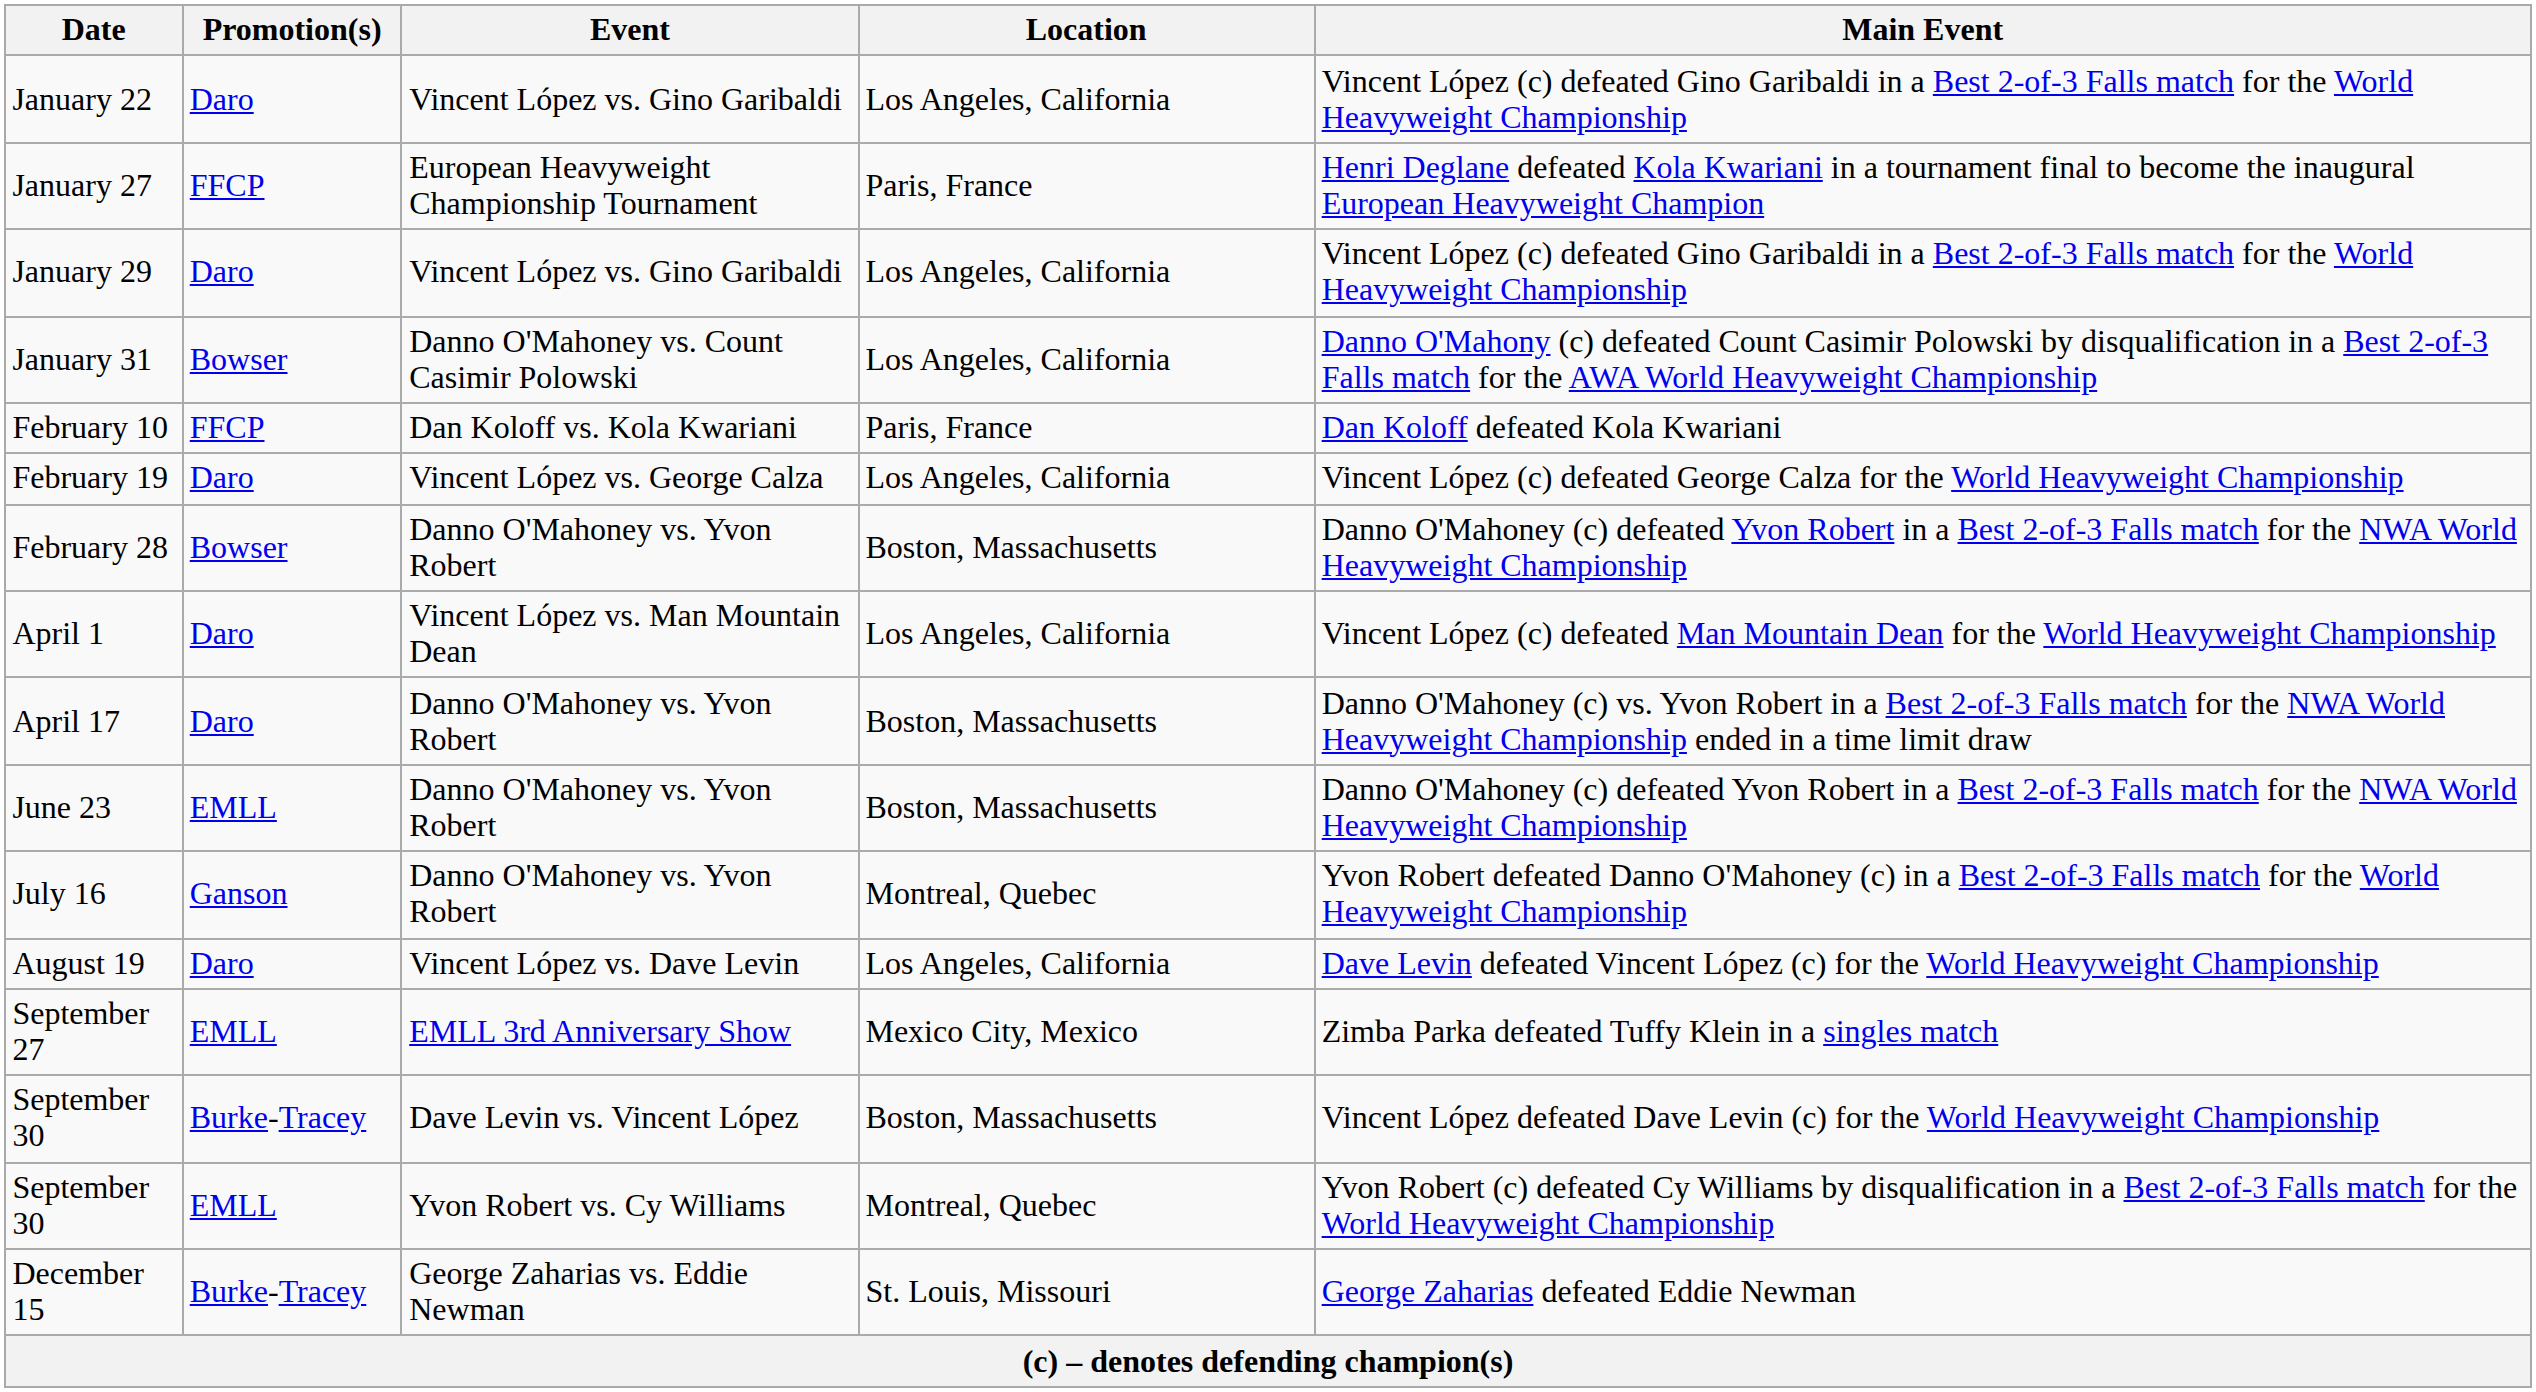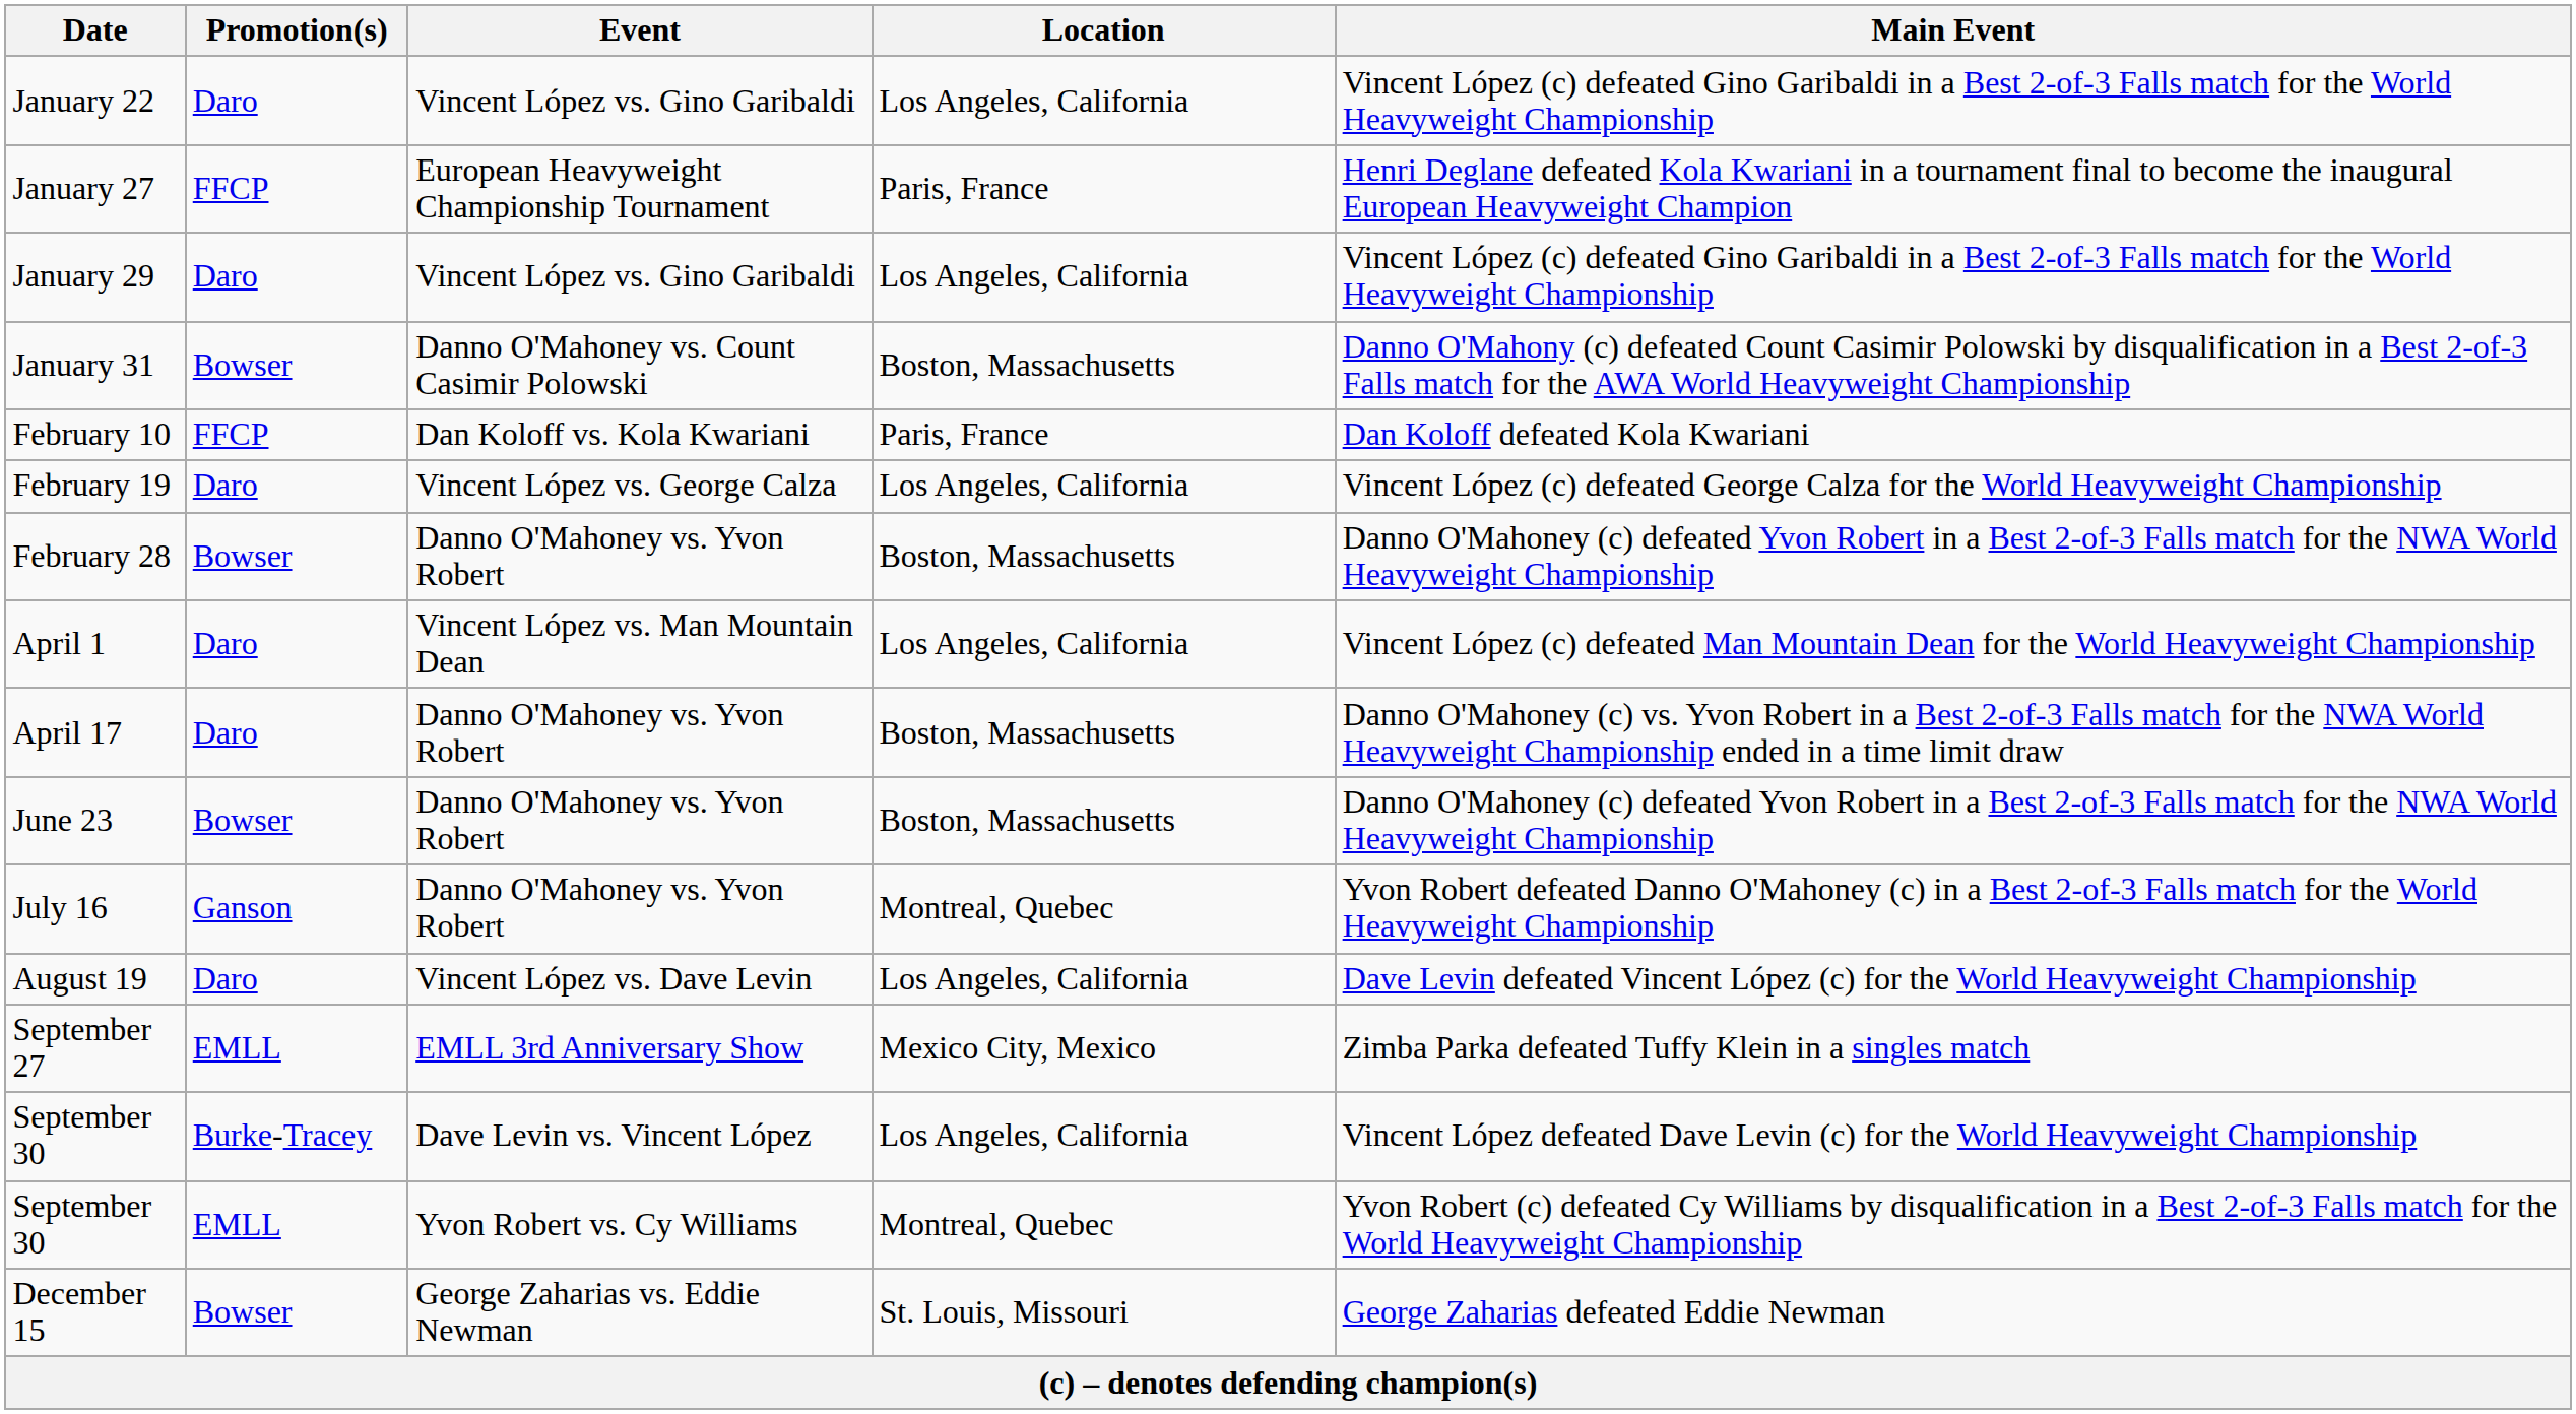January 31 | Location: Los Angeles, California -> Boston, Massachusetts
June 23 | Promotion(s): EMLL -> Bowser
September 30 / Dave Levin vs. Vincent López | Location: Boston, Massachusetts -> Los Angeles, California
December 15 | Promotion(s): Burke-Tracey -> Bowser
